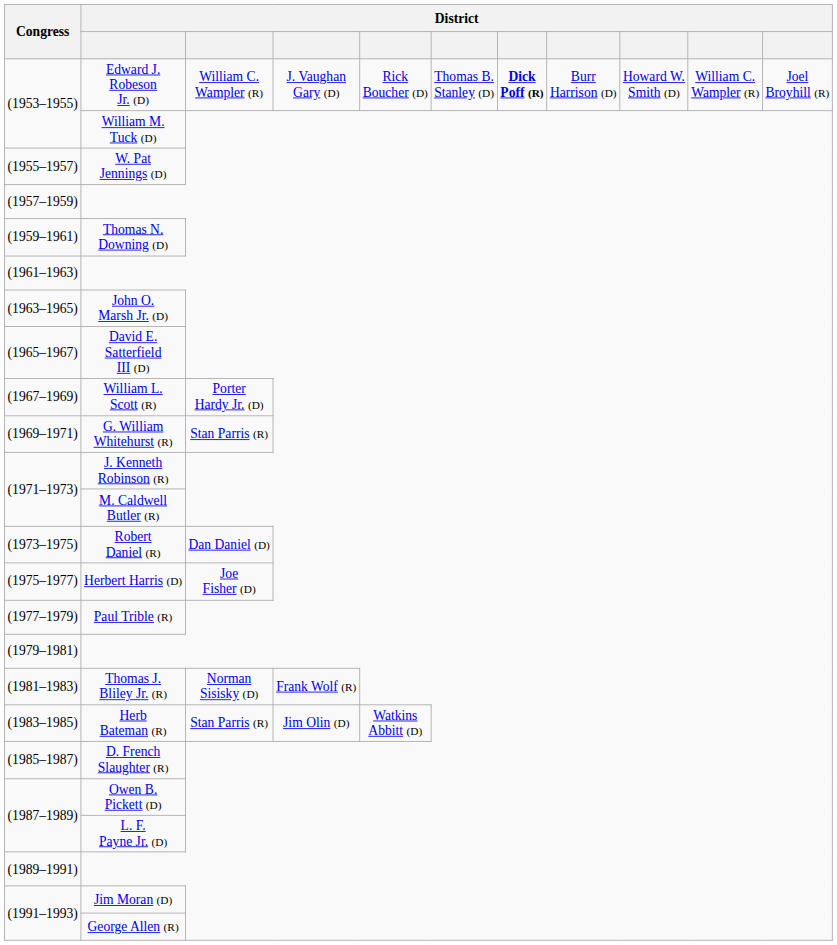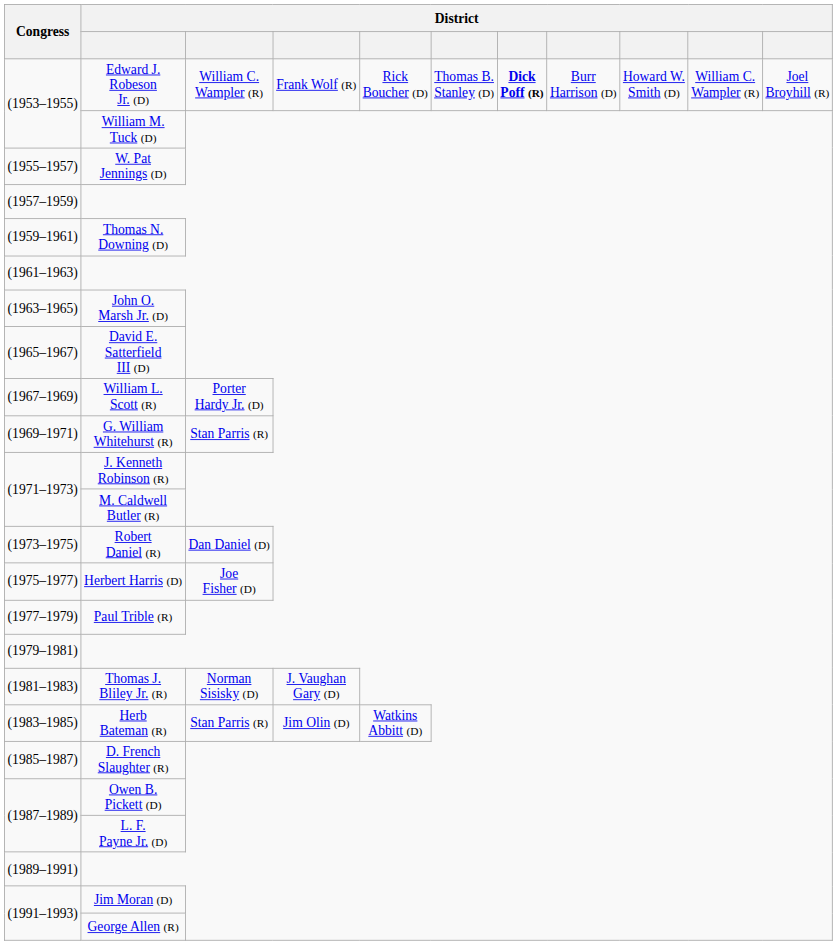Edward J. Robeson Jr. (D) | column 4: J. Vaughan Gary (D) -> Frank Wolf (R)
Thomas J. Bliley Jr. (R) | column 4: Frank Wolf (R) -> J. Vaughan Gary (D)
